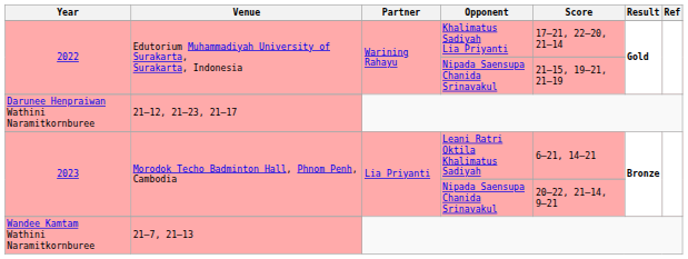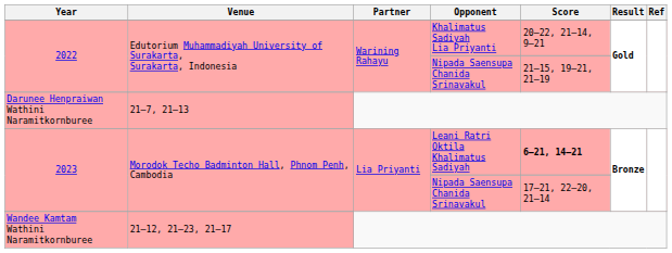2022 / Khalimatus Sadiyah Lia Priyanti | Score: 17–21, 22–20, 21–14 -> 20–22, 21–14, 9–21
Darunee Henpraiwan Wathini Naramitkornburee | Venue: 21–12, 21–23, 21–17 -> 21–7, 21–13
2023 / Leani Ratri Oktila Khalimatus Sadiyah | Score: normal -> bold
2023 / Nipada Saensupa Chanida Srinavakul | Score: 20–22, 21–14, 9–21 -> 17–21, 22–20, 21–14
Wandee Kamtam Wathini Naramitkornburee | Venue: 21–7, 21–13 -> 21–12, 21–23, 21–17
